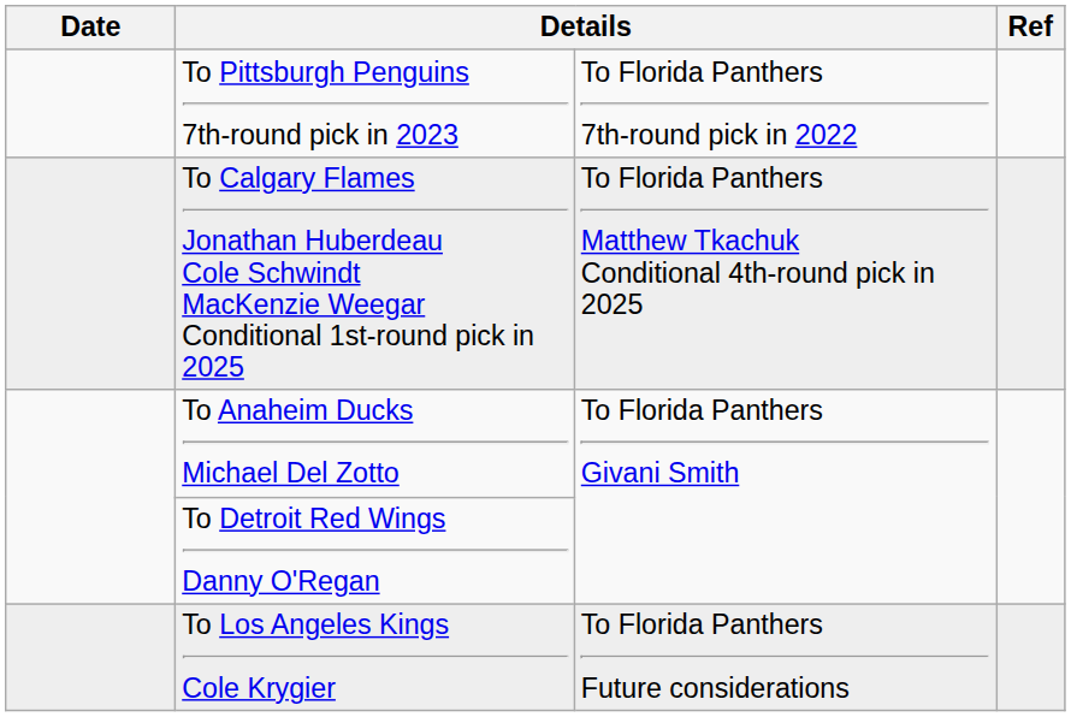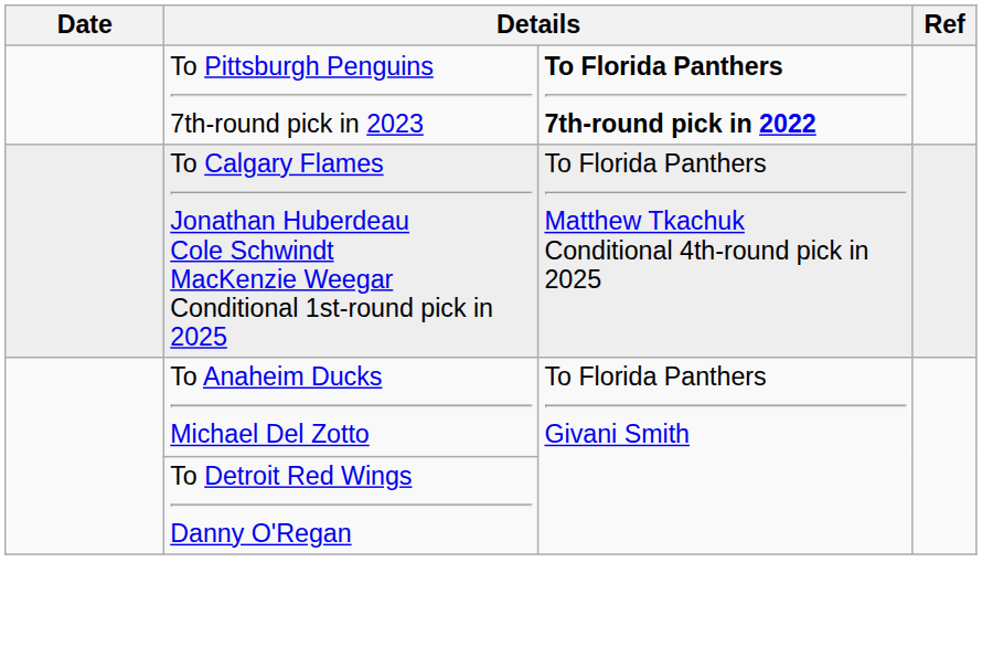To Pittsburgh Penguins 7th-round pick in 2023 | column 3: normal -> bold
- row: To Los Angeles Kings Cole Krygier | To Florida Panthers Future considerations
